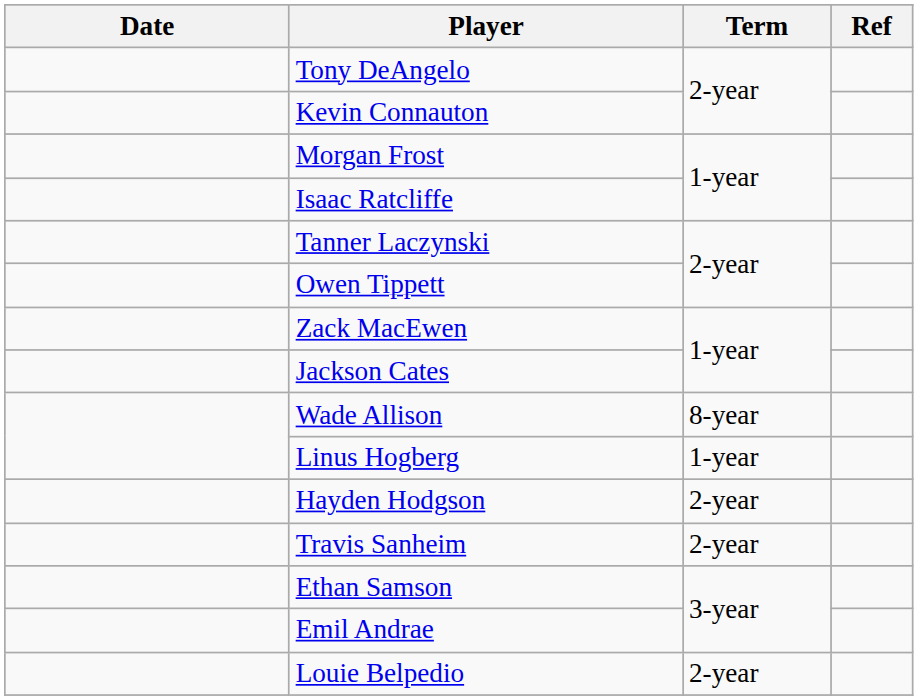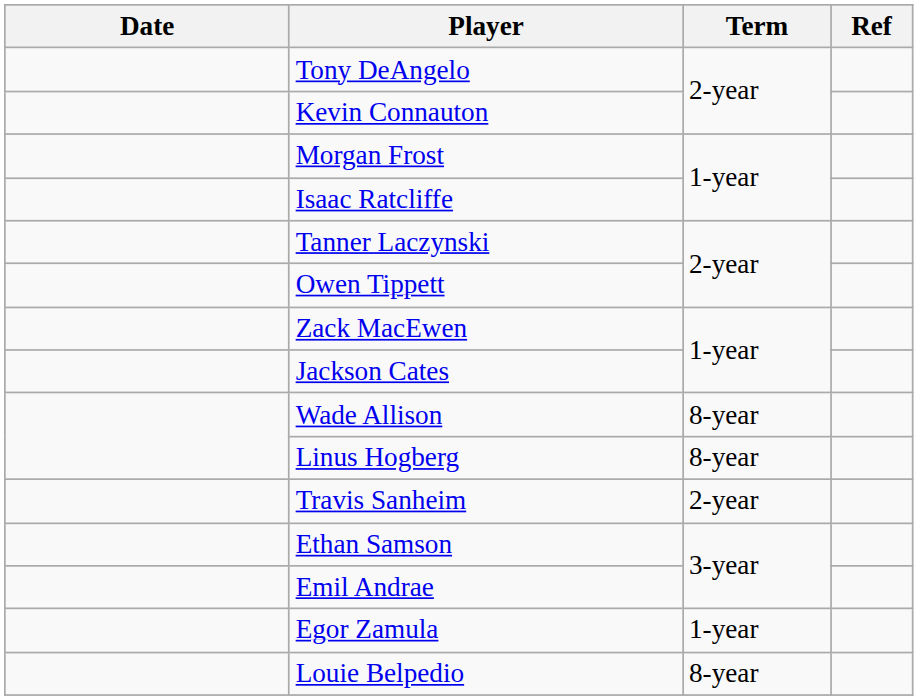Linus Hogberg | Term: 1-year -> 8-year
- row: Hayden Hodgson | 2-year
+ row: Egor Zamula | 1-year
Louie Belpedio | Term: 2-year -> 8-year
